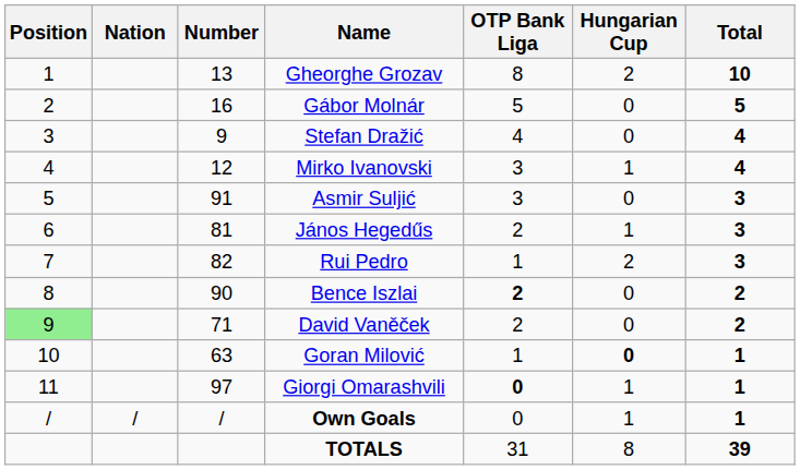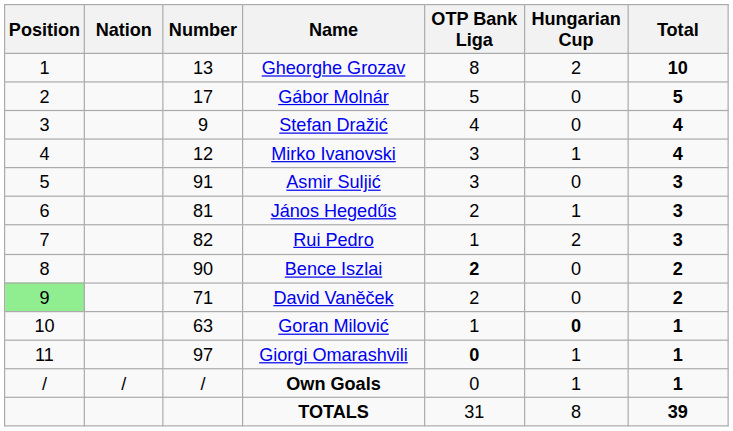Gábor Molnár | Number: 16 -> 17
